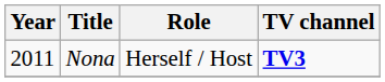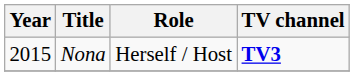Nona | Year: 2011 -> 2015
